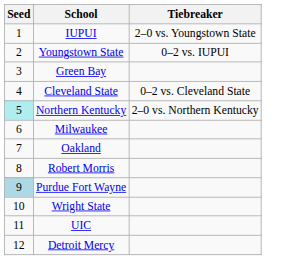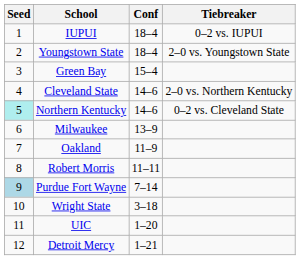+ column: Conf | 18–4 | 18–4 | 15–4 | 14–6 | 14–6 | 13–9 | 11–9 | 11–11 | 7–14 | 3–18 | 1–20 | 1–21
IUPUI | Tiebreaker: 2–0 vs. Youngstown State -> 0–2 vs. IUPUI
Youngstown State | Tiebreaker: 0–2 vs. IUPUI -> 2–0 vs. Youngstown State
Cleveland State | Tiebreaker: 0–2 vs. Cleveland State -> 2–0 vs. Northern Kentucky
Northern Kentucky | Tiebreaker: 2–0 vs. Northern Kentucky -> 0–2 vs. Cleveland State
